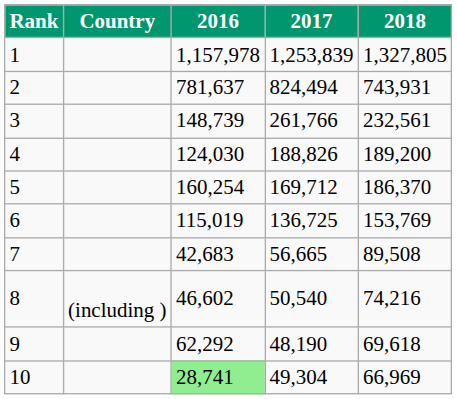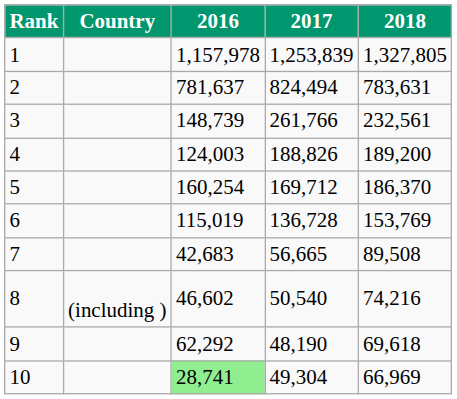2 | 2018: 743,931 -> 783,631
4 | 2016: 124,030 -> 124,003
6 | 2017: 136,725 -> 136,728
